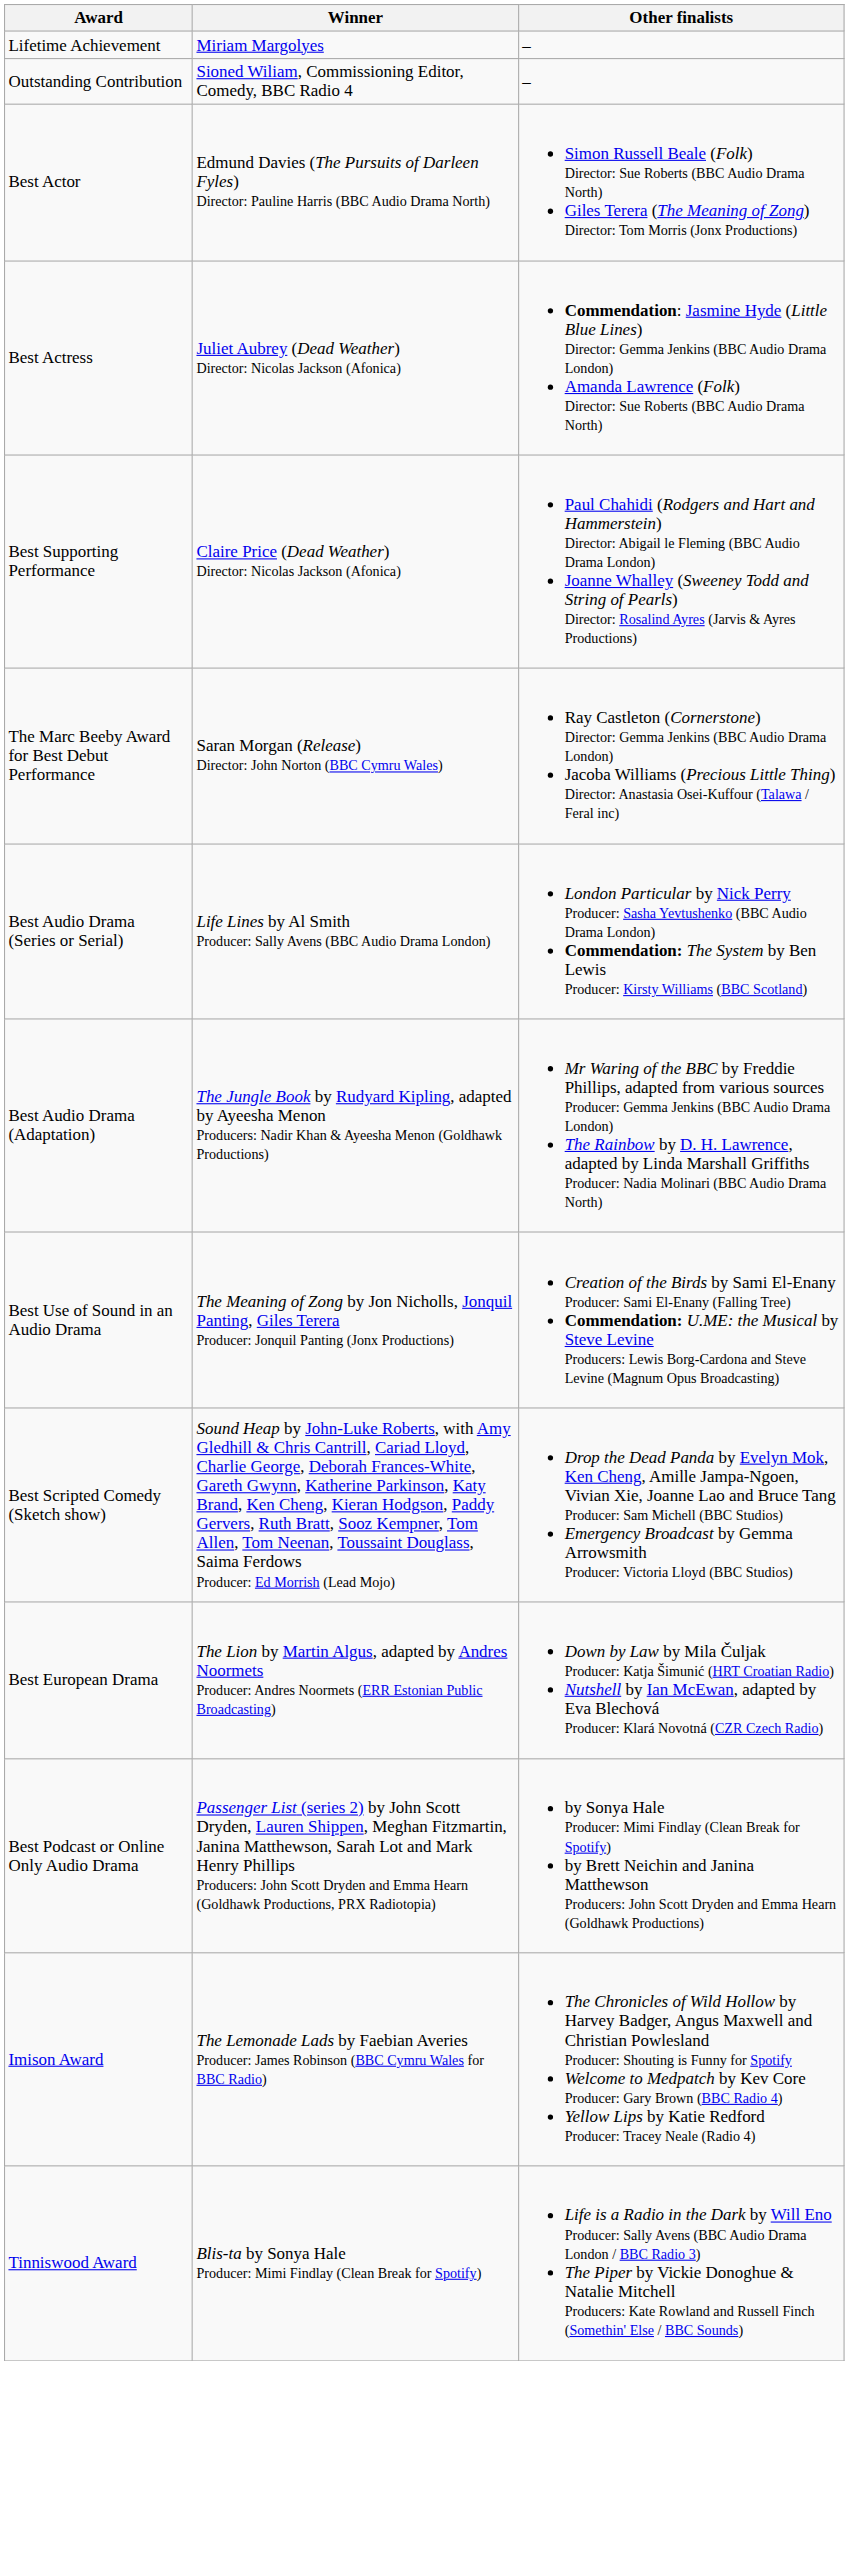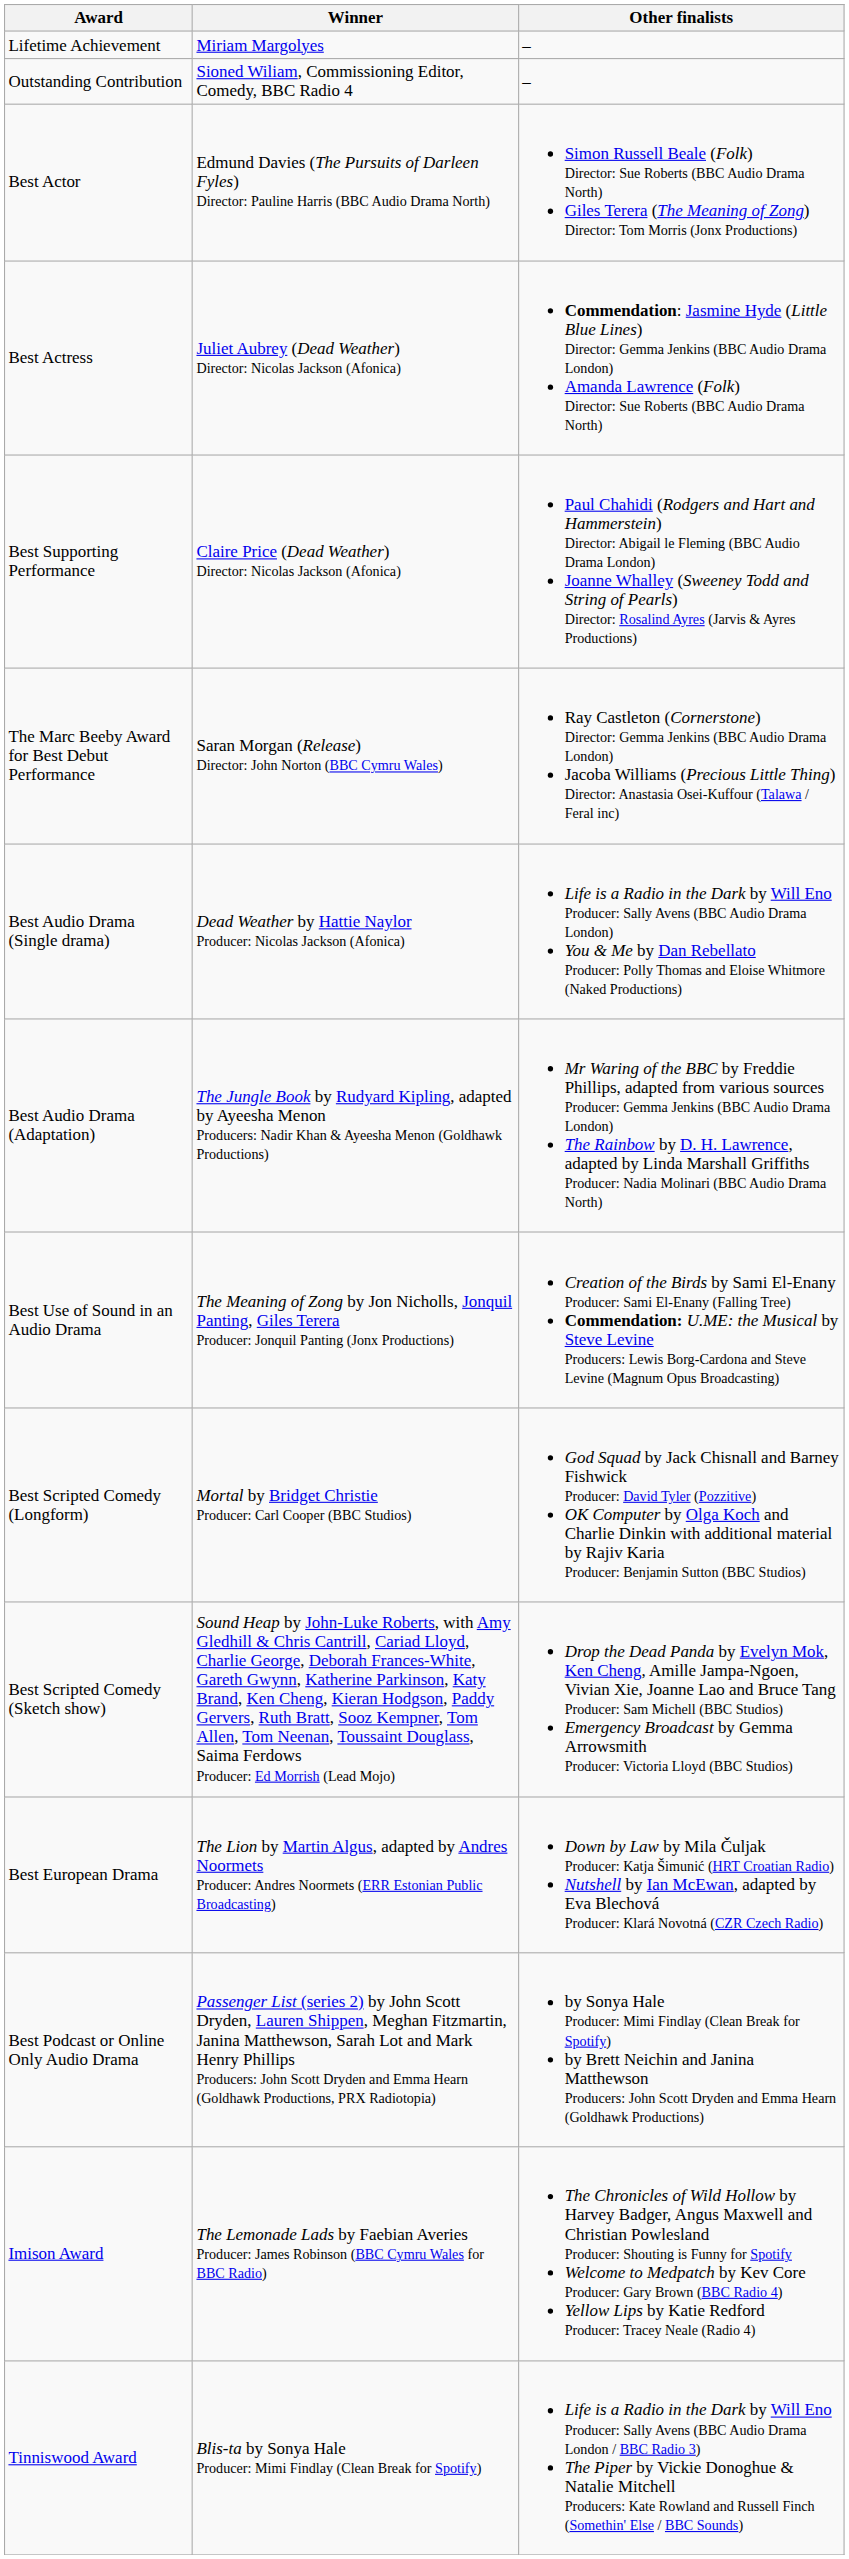+ row: Best Audio Drama (Single drama) | Dead Weather by Hattie Naylor Producer: Nicolas Jackson (Afonica) | Life is a Radio in the Dark by Will Eno Producer: Sally Avens (BBC Audio Drama London) You & Me by Dan Rebellato Producer: Polly Thomas and Eloise Whitmore (Naked Productions)
- row: Best Audio Drama (Series or Serial) | Life Lines by Al Smith Producer: Sally Avens (BBC Audio Drama London) | London Particular by Nick Perry Producer: Sasha Yevtushenko (BBC Audio Drama London) Commendation: The System by Ben Lewis Producer: Kirsty Williams (BBC Scotland)
+ row: Best Scripted Comedy (Longform) | Mortal by Bridget Christie Producer: Carl Cooper (BBC Studios) | God Squad by Jack Chisnall and Barney Fishwick Producer: David Tyler (Pozzitive) OK Computer by Olga Koch and Charlie Dinkin with additional material by Rajiv Karia Producer: Benjamin Sutton (BBC Studios)
